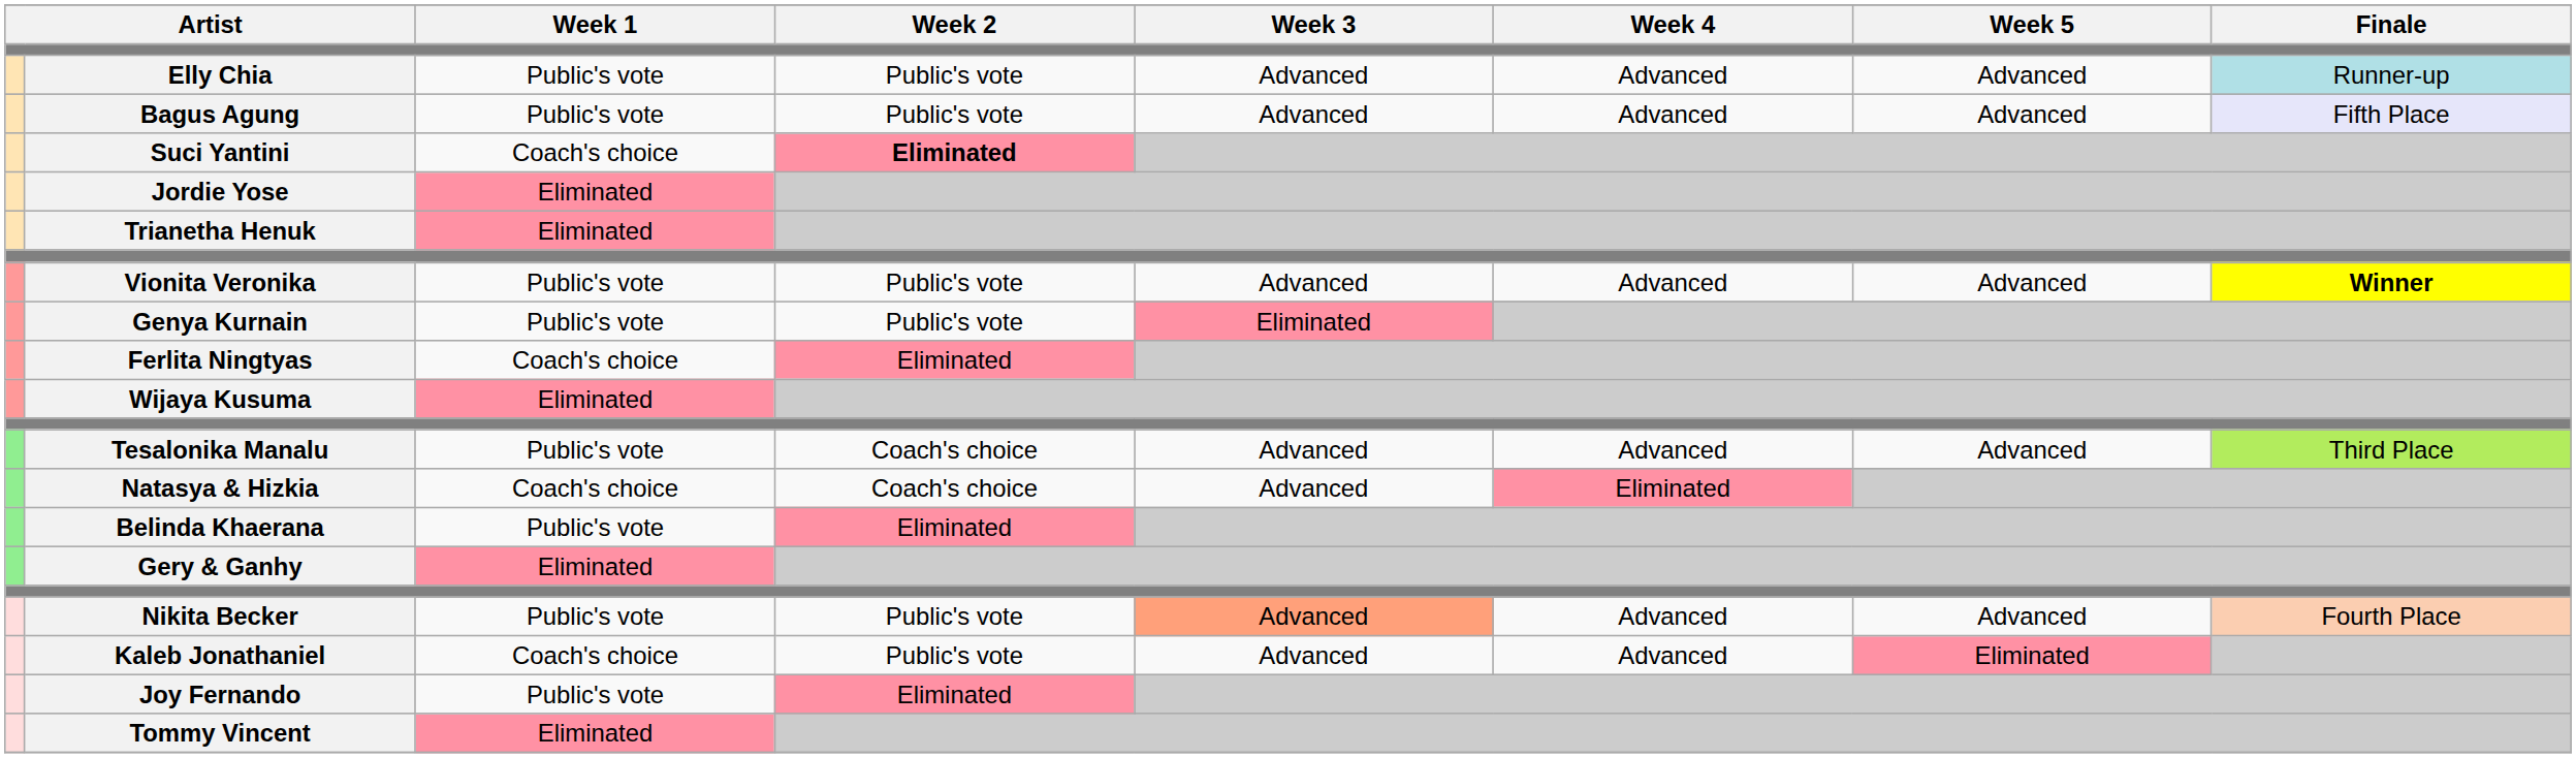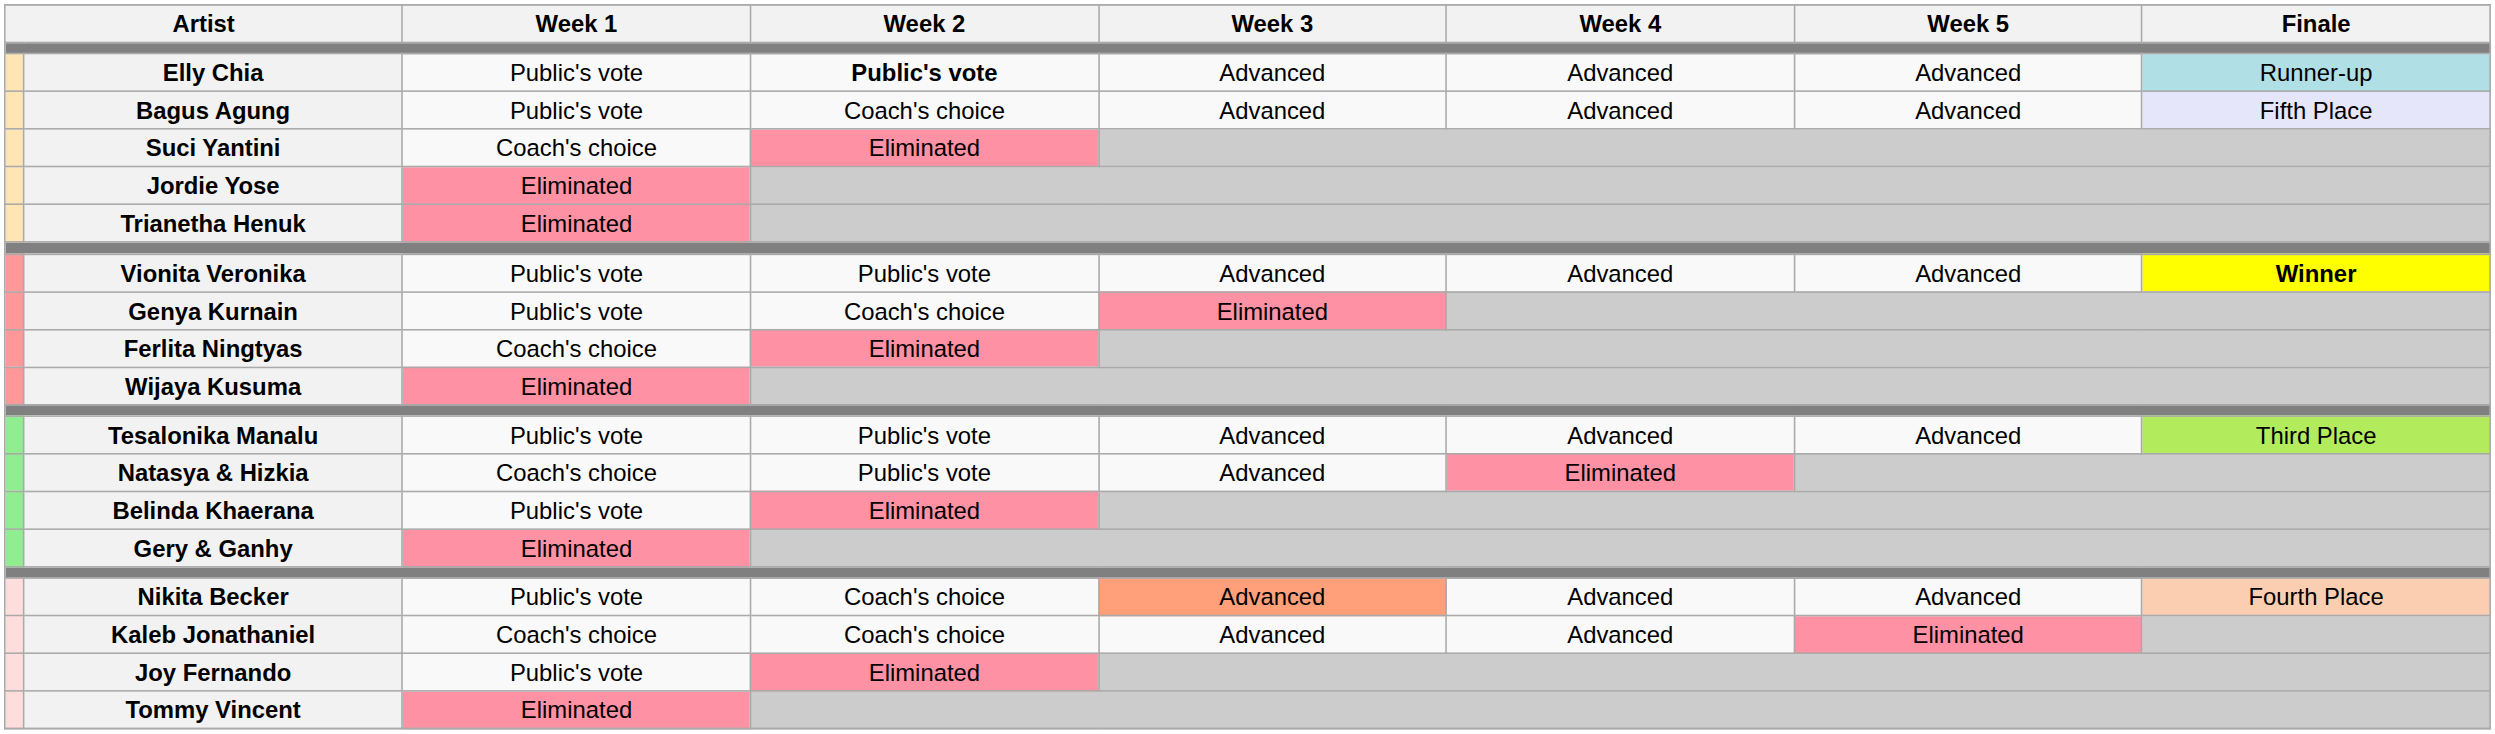Elly Chia | Week 2: normal -> bold
Bagus Agung | Week 2: Public's vote -> Coach's choice
Suci Yantini | Week 2: bold -> normal
Genya Kurnain | Week 2: Public's vote -> Coach's choice
Tesalonika Manalu | Week 2: Coach's choice -> Public's vote
Natasya & Hizkia | Week 2: Coach's choice -> Public's vote
Nikita Becker | Week 2: Public's vote -> Coach's choice
Kaleb Jonathaniel | Week 2: Public's vote -> Coach's choice
